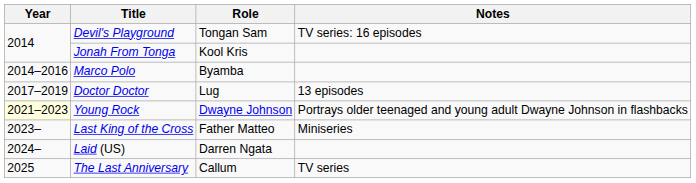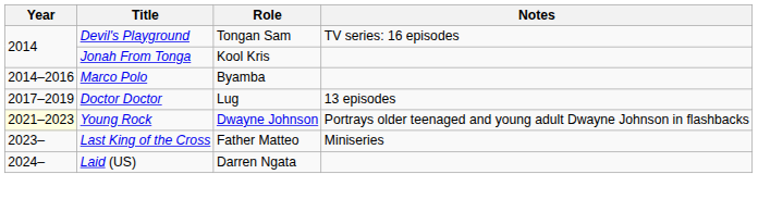- row: 2025 | The Last Anniversary | Callum | TV series
